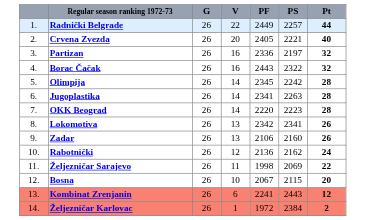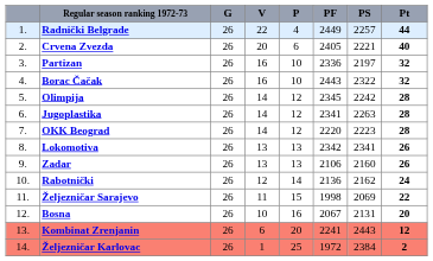+ column: P | 4 | 6 | 10 | 10 | 12 | 12 | 12 | 13 | 13 | 14 | 15 | 16 | 20 | 25
Bosna | PS: 2115 -> 2131
